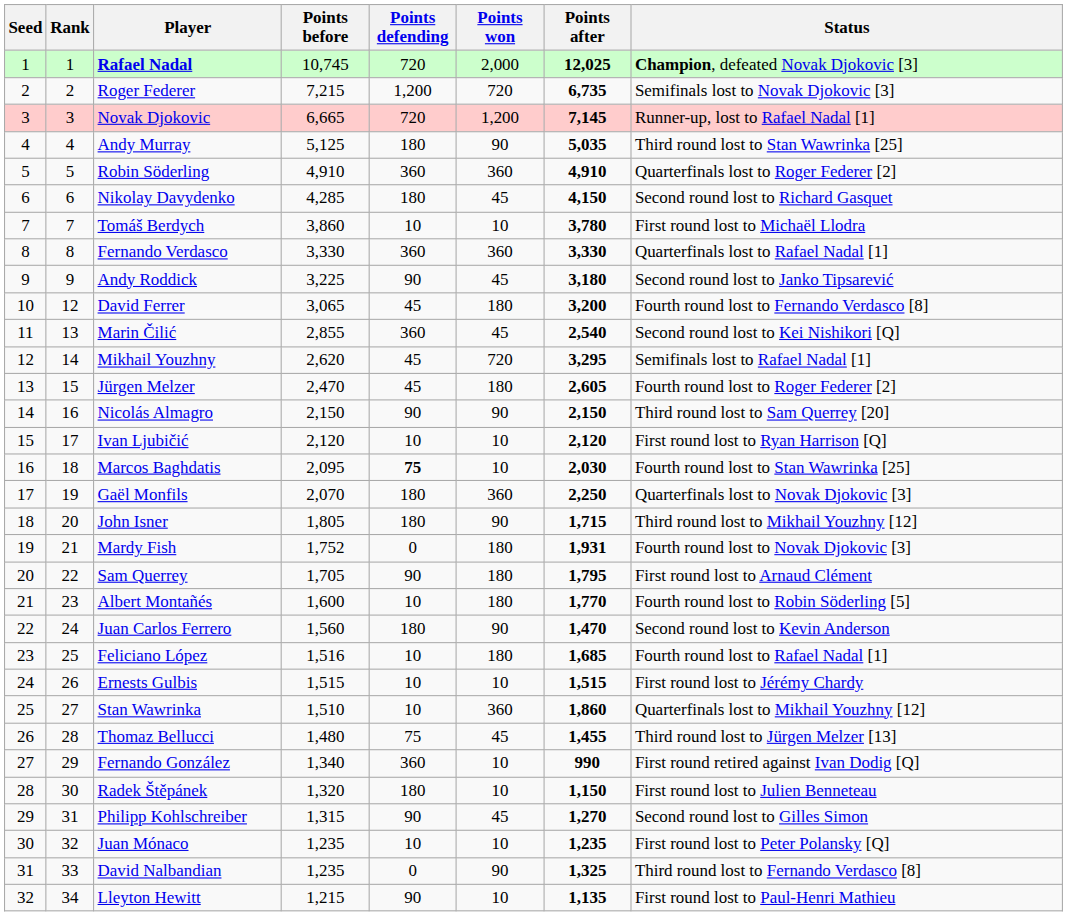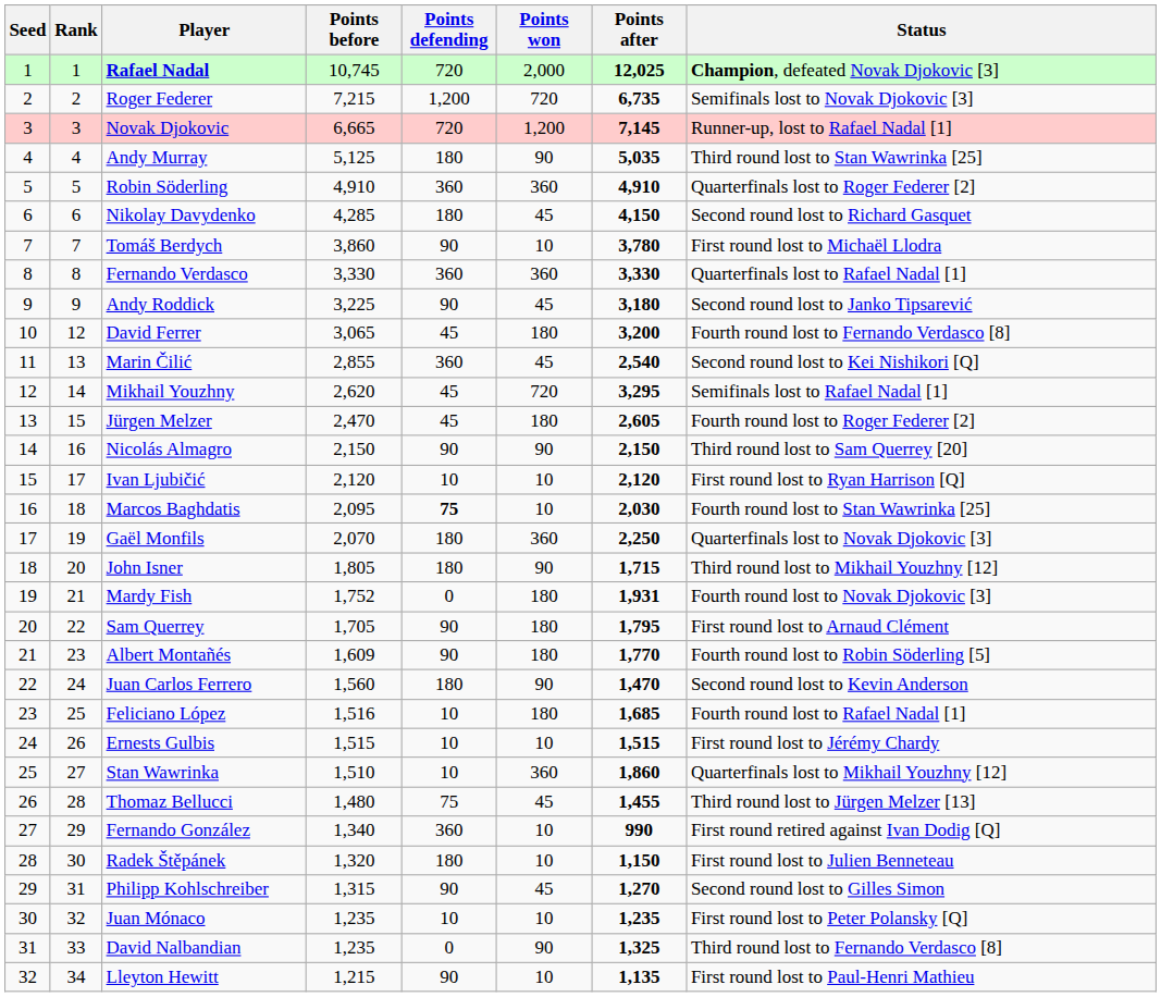Tomáš Berdych | Points defending: 10 -> 90
Albert Montañés | Points before: 1,600 -> 1,609
Albert Montañés | Points defending: 10 -> 90
